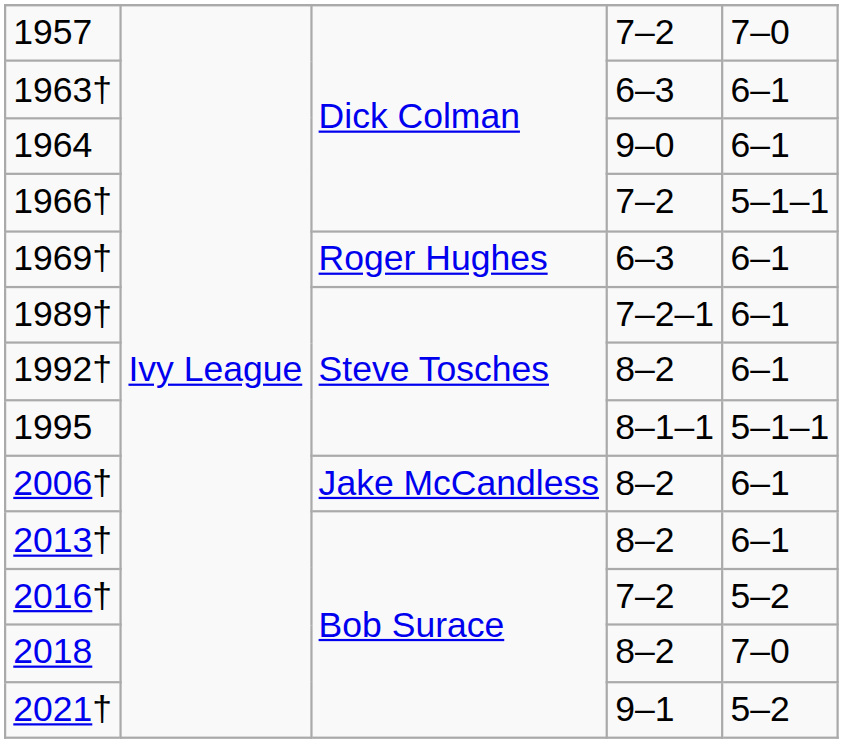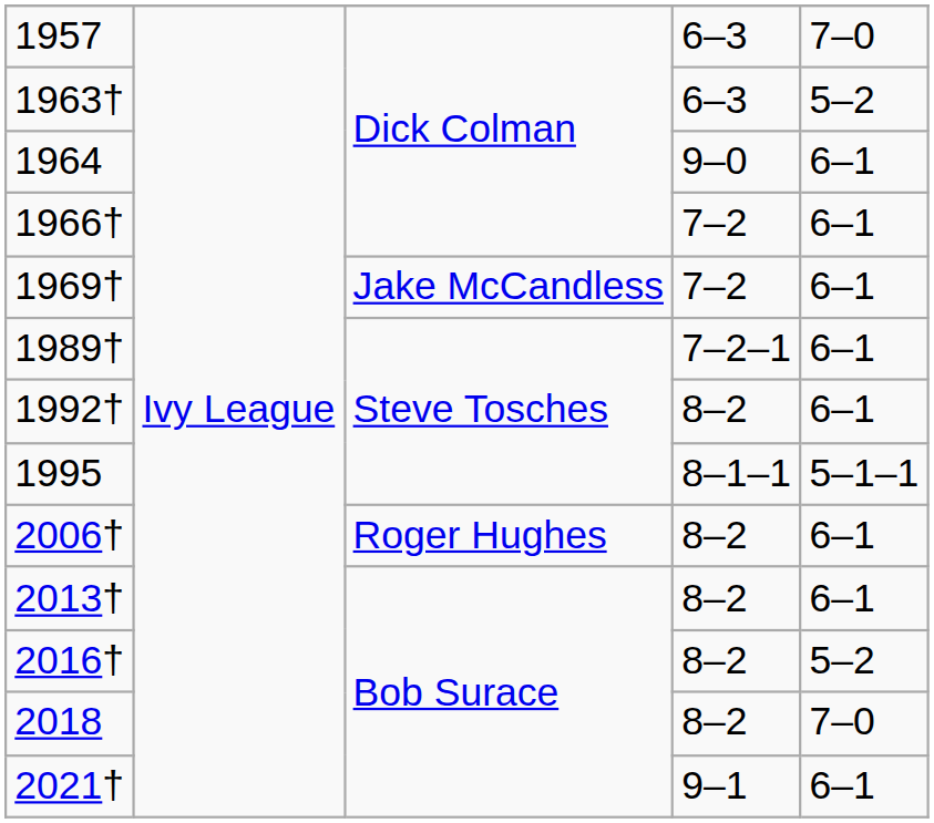1957 | column 4: 7–2 -> 6–3
1963† | column 5: 6–1 -> 5–2
1966† | column 5: 5–1–1 -> 6–1
1969† | column 3: Roger Hughes -> Jake McCandless
1969† | column 4: 6–3 -> 7–2
2006† | column 3: Jake McCandless -> Roger Hughes
2016† | column 4: 7–2 -> 8–2
2021† | column 5: 5–2 -> 6–1
